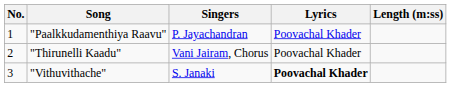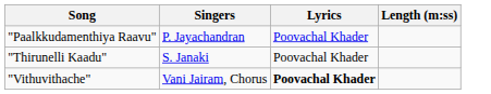- column: No. | 1 | 2 | 3
"Thirunelli Kaadu" | Singers: Vani Jairam, Chorus -> S. Janaki
"Vithuvithache" | Singers: S. Janaki -> Vani Jairam, Chorus
